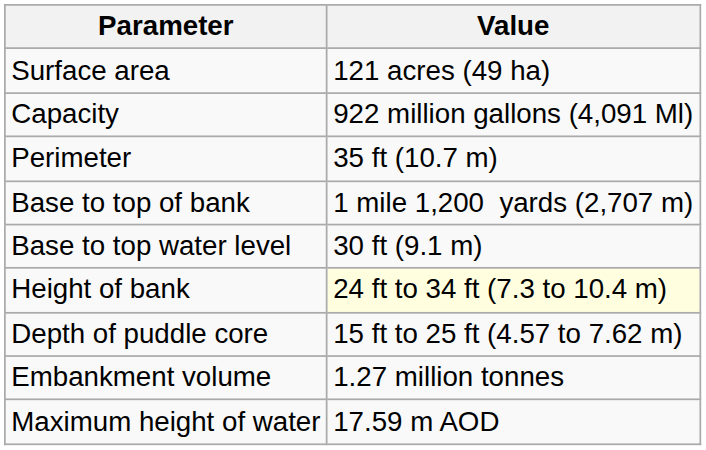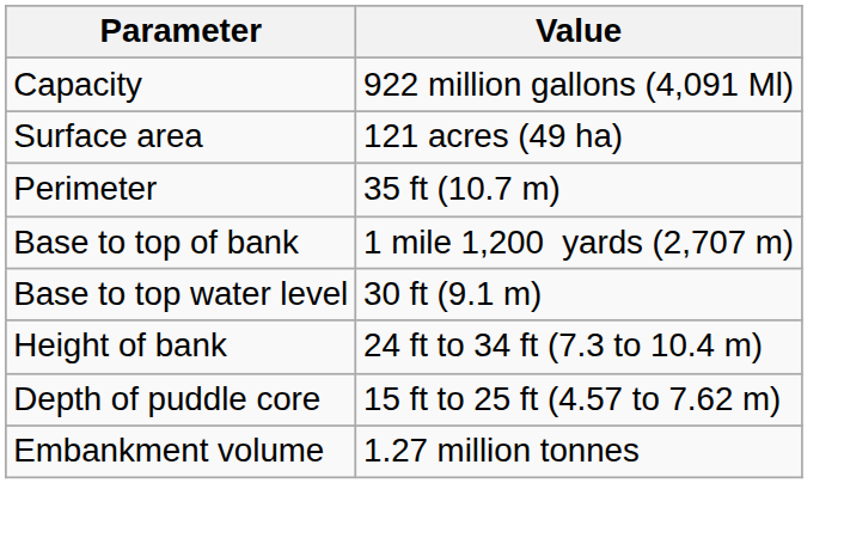rows swapped: Capacity <-> Surface area
Height of bank | Value: lightyellow background -> no background
- row: Maximum height of water | 17.59 m AOD
